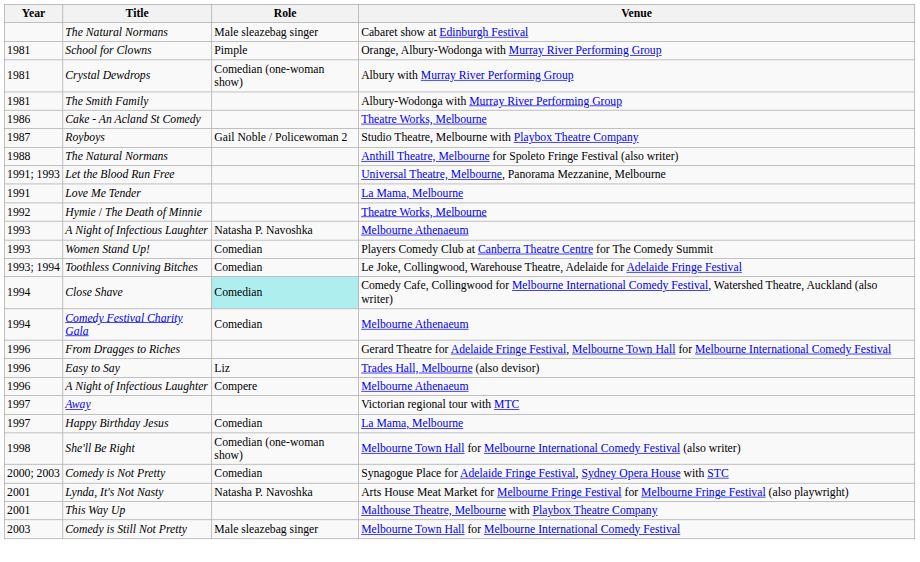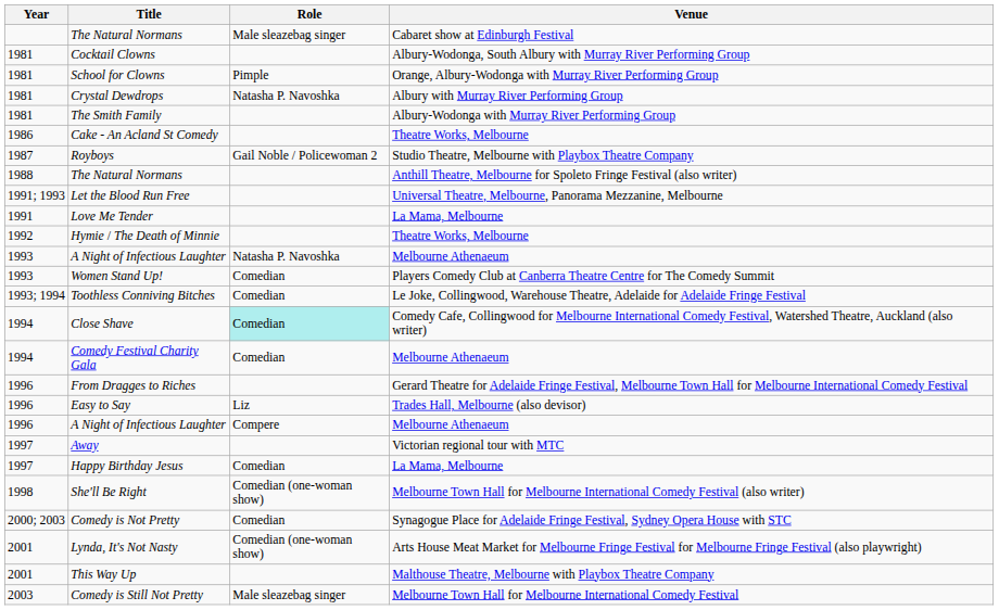+ row: 1981 | Cocktail Clowns | Albury-Wodonga, South Albury with Murray River Performing Group
Crystal Dewdrops | Role: Comedian (one-woman show) -> Natasha P. Navoshka
Lynda, It's Not Nasty | Role: Natasha P. Navoshka -> Comedian (one-woman show)
